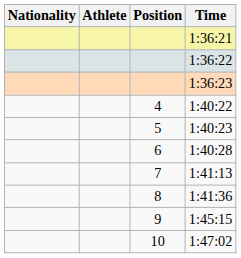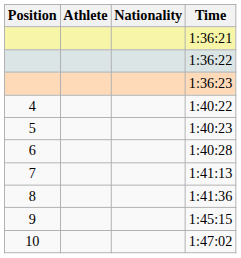columns swapped: Position <-> Nationality
